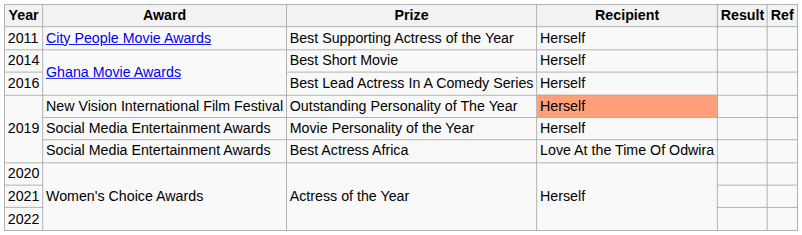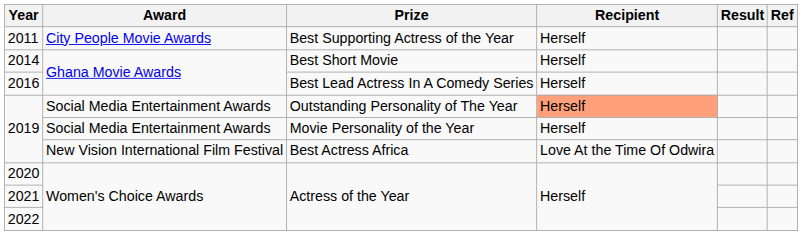2019 / Outstanding Personality of The Year | Award: New Vision International Film Festival -> Social Media Entertainment Awards
2019 / Best Actress Africa | Award: Social Media Entertainment Awards -> New Vision International Film Festival
